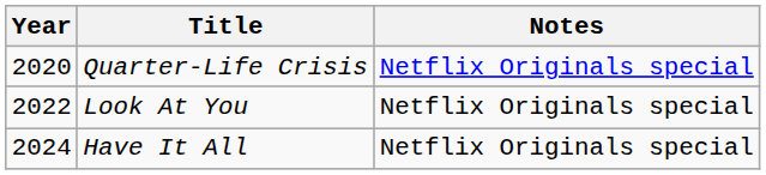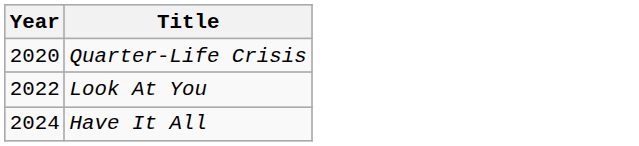- column: Notes | Netflix Originals special | Netflix Originals special | Netflix Originals special
